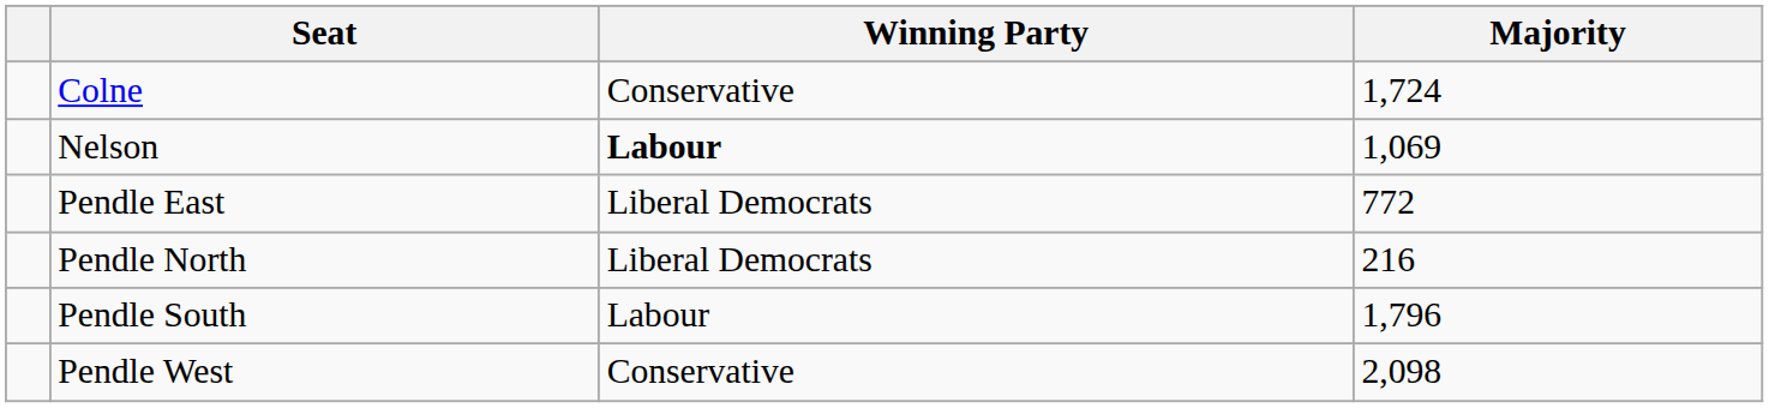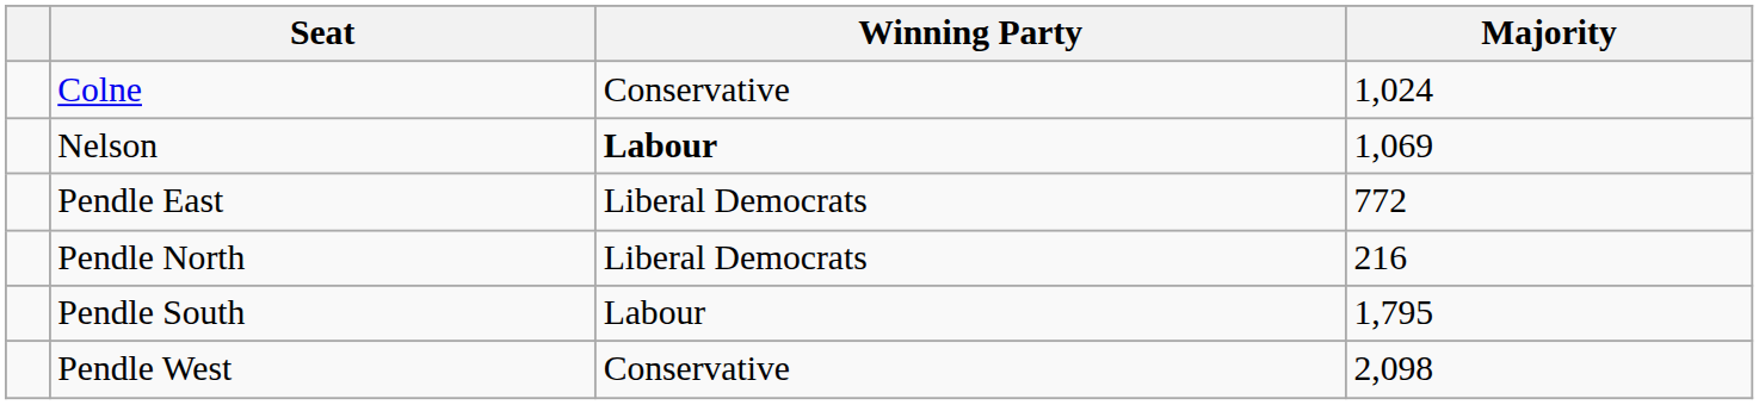Colne | Majority: 1,724 -> 1,024
Pendle South | Majority: 1,796 -> 1,795
